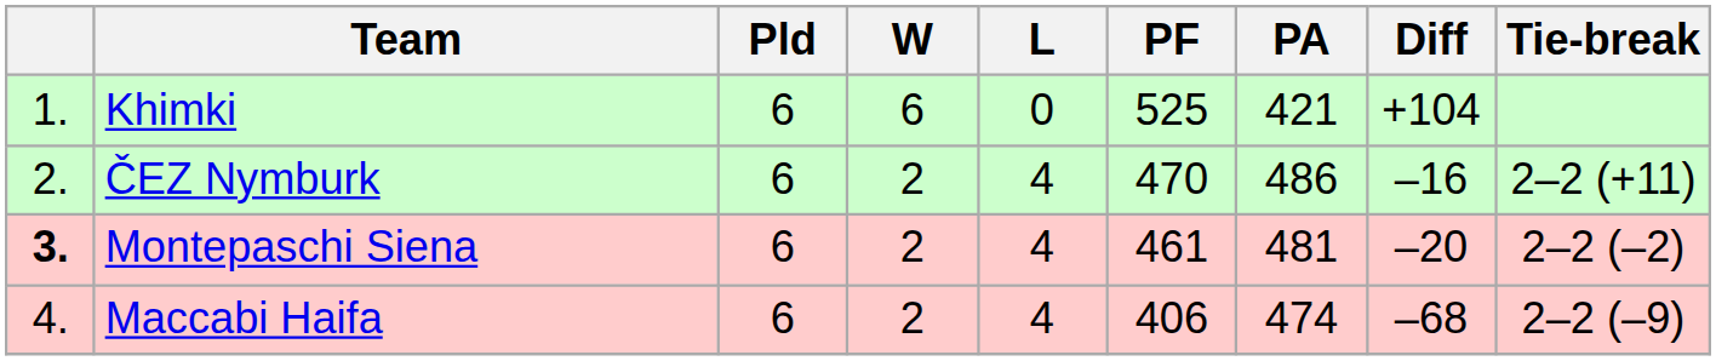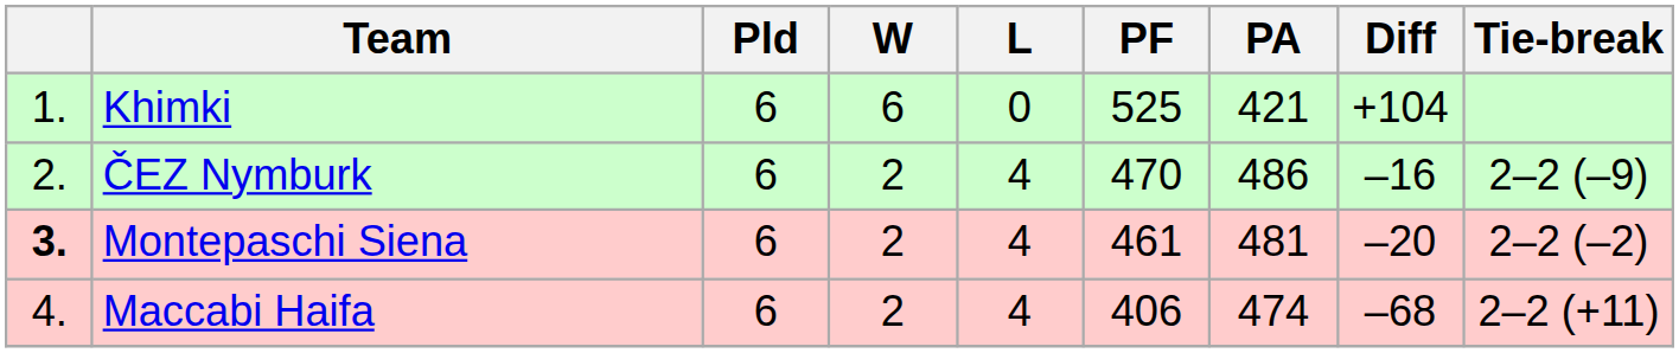ČEZ Nymburk | Tie-break: 2–2 (+11) -> 2–2 (–9)
Maccabi Haifa | Tie-break: 2–2 (–9) -> 2–2 (+11)
